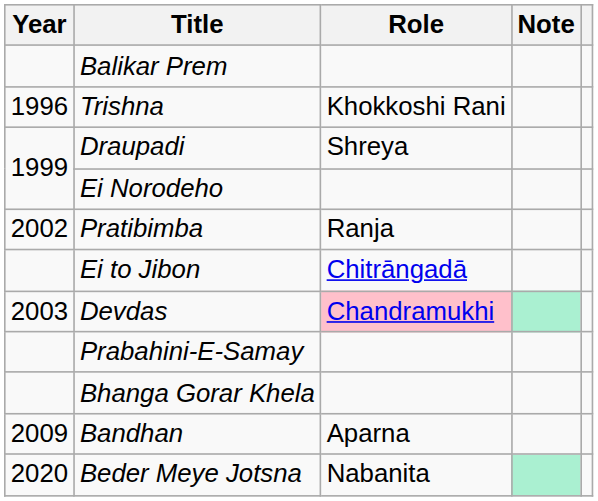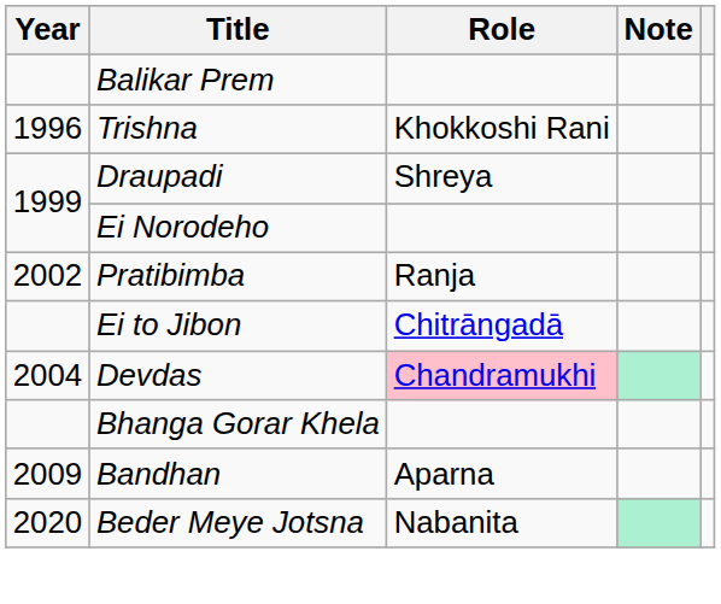Devdas | Year: 2003 -> 2004
- row: Prabahini-E-Samay
